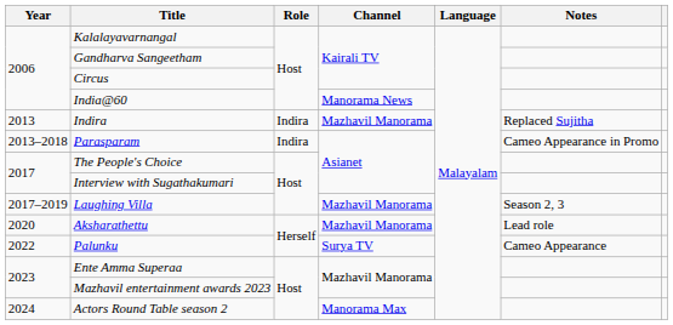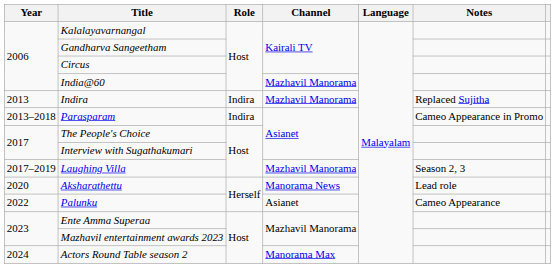India@60 | Channel: Manorama News -> Mazhavil Manorama
Aksharathettu | Channel: Mazhavil Manorama -> Manorama News
Palunku | Channel: Surya TV -> Asianet
